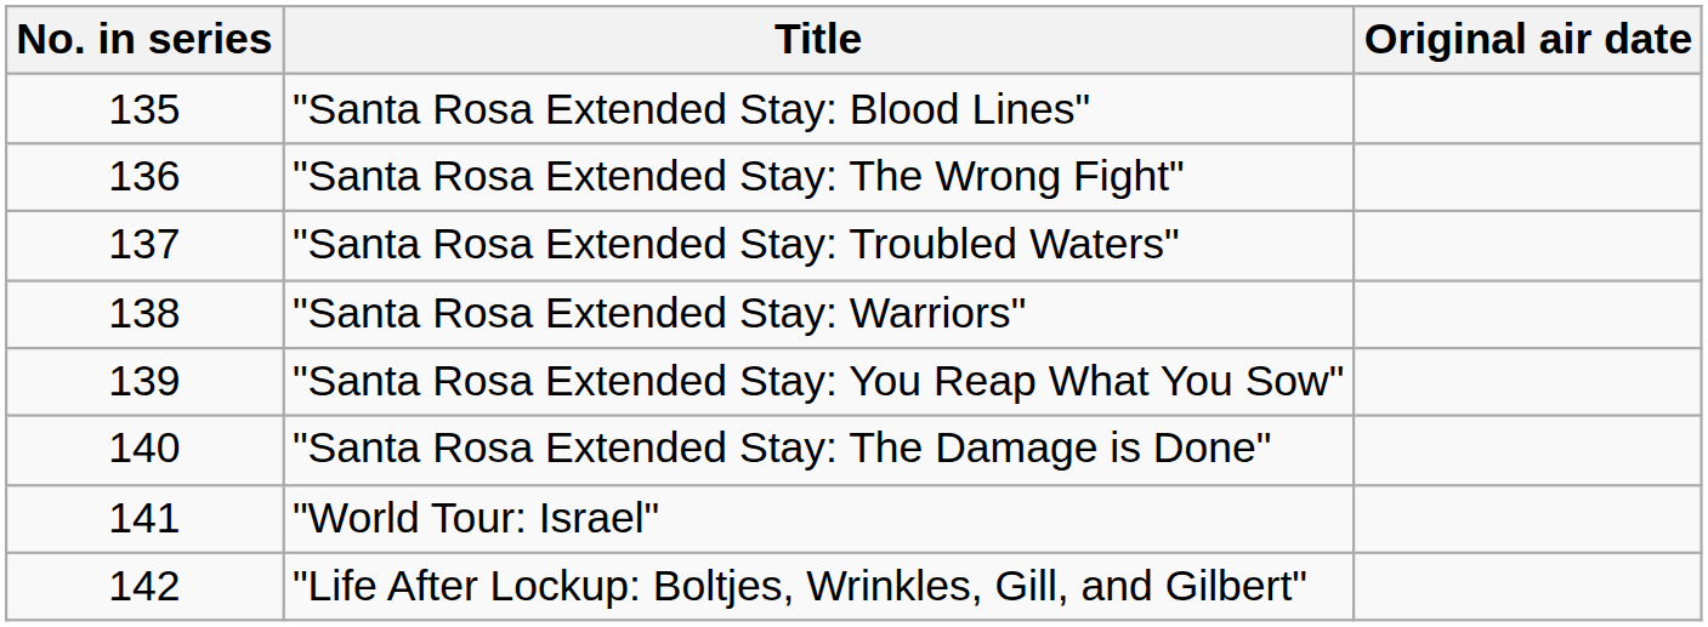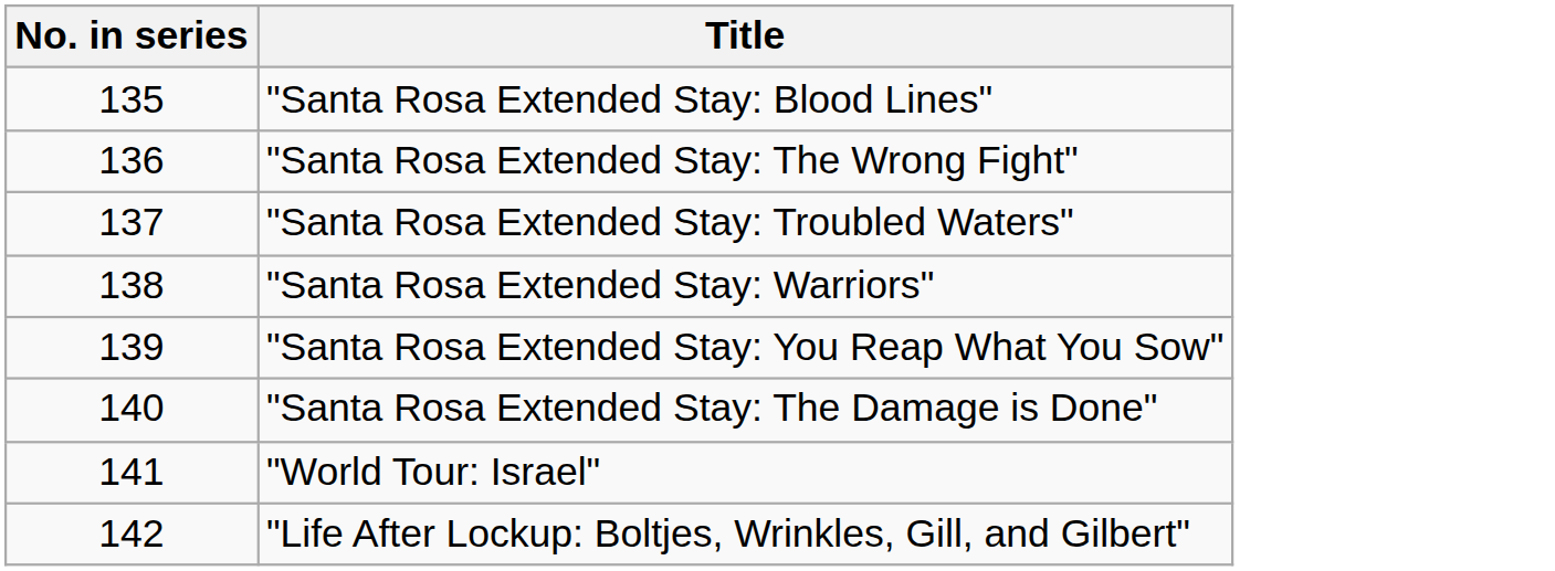- column: Original air date
